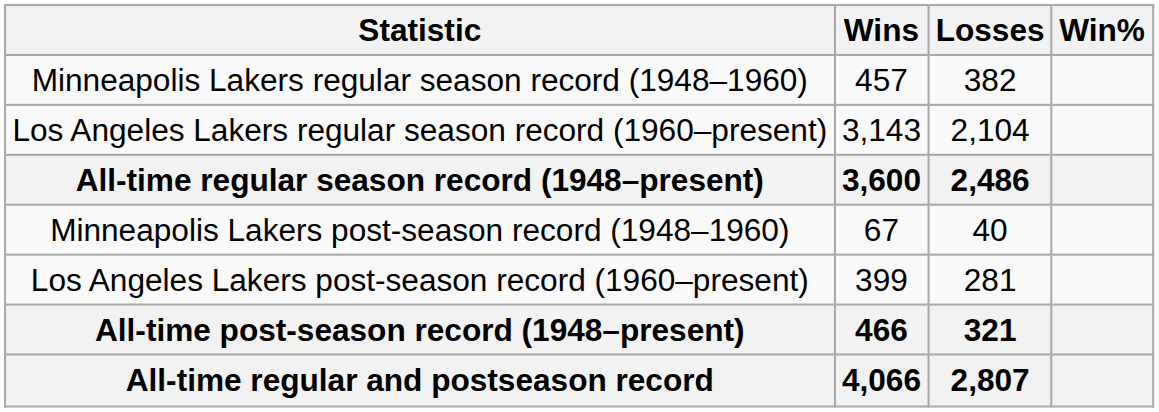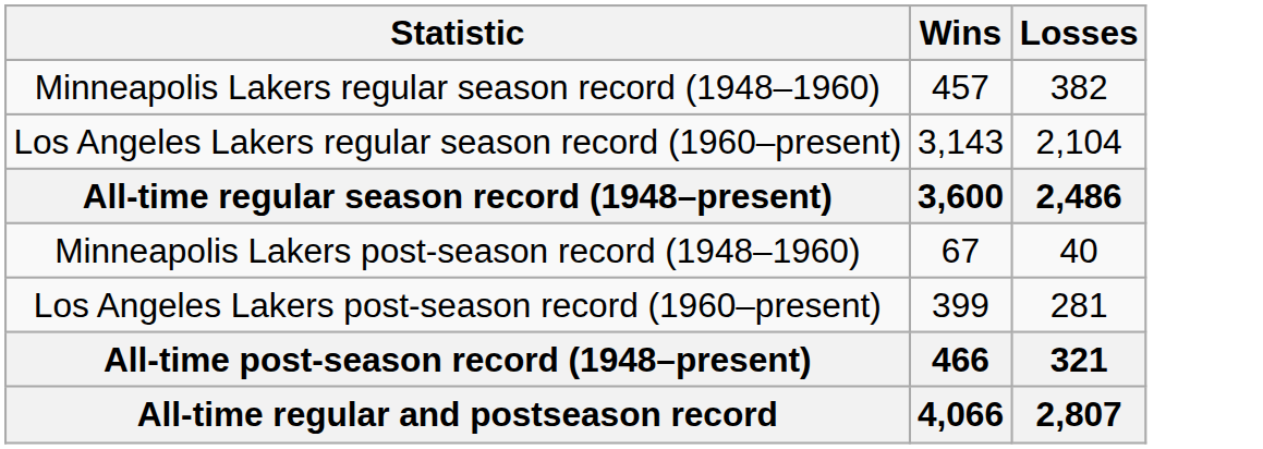- column: Win%
